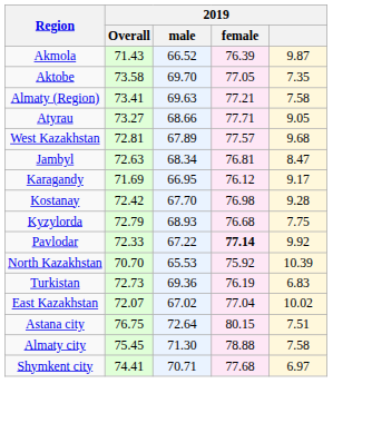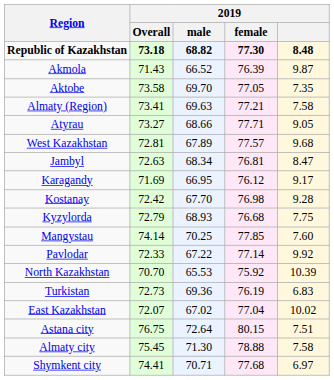+ row: Republic of Kazakhstan | 73.18 | 68.82 | 77.30 | 8.48
+ row: Mangystau | 74.14 | 70.25 | 77.85 | 7.60
Pavlodar | 2019 / female: bold -> normal
